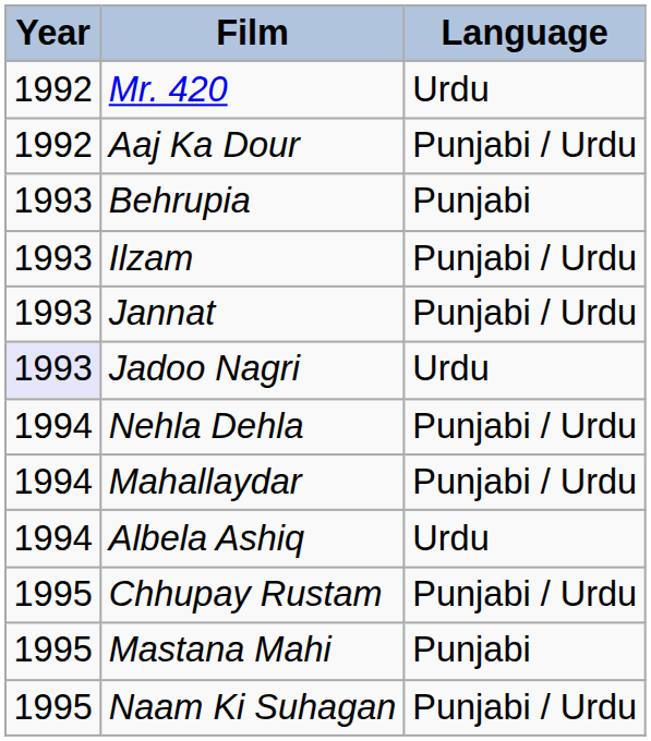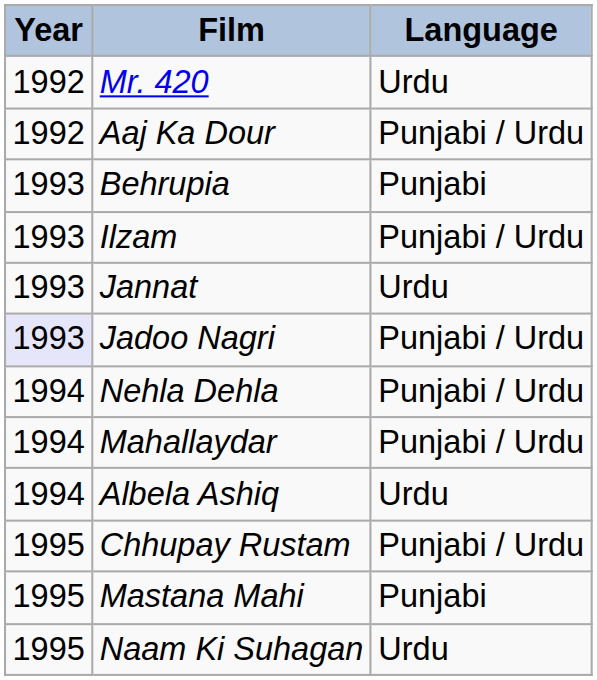Jannat | Language: Punjabi / Urdu -> Urdu
Jadoo Nagri | Language: Urdu -> Punjabi / Urdu
Naam Ki Suhagan | Language: Punjabi / Urdu -> Urdu
